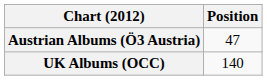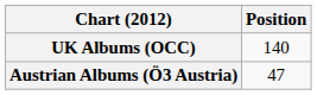rows swapped: Austrian Albums (Ö3 Austria) <-> UK Albums (OCC)
